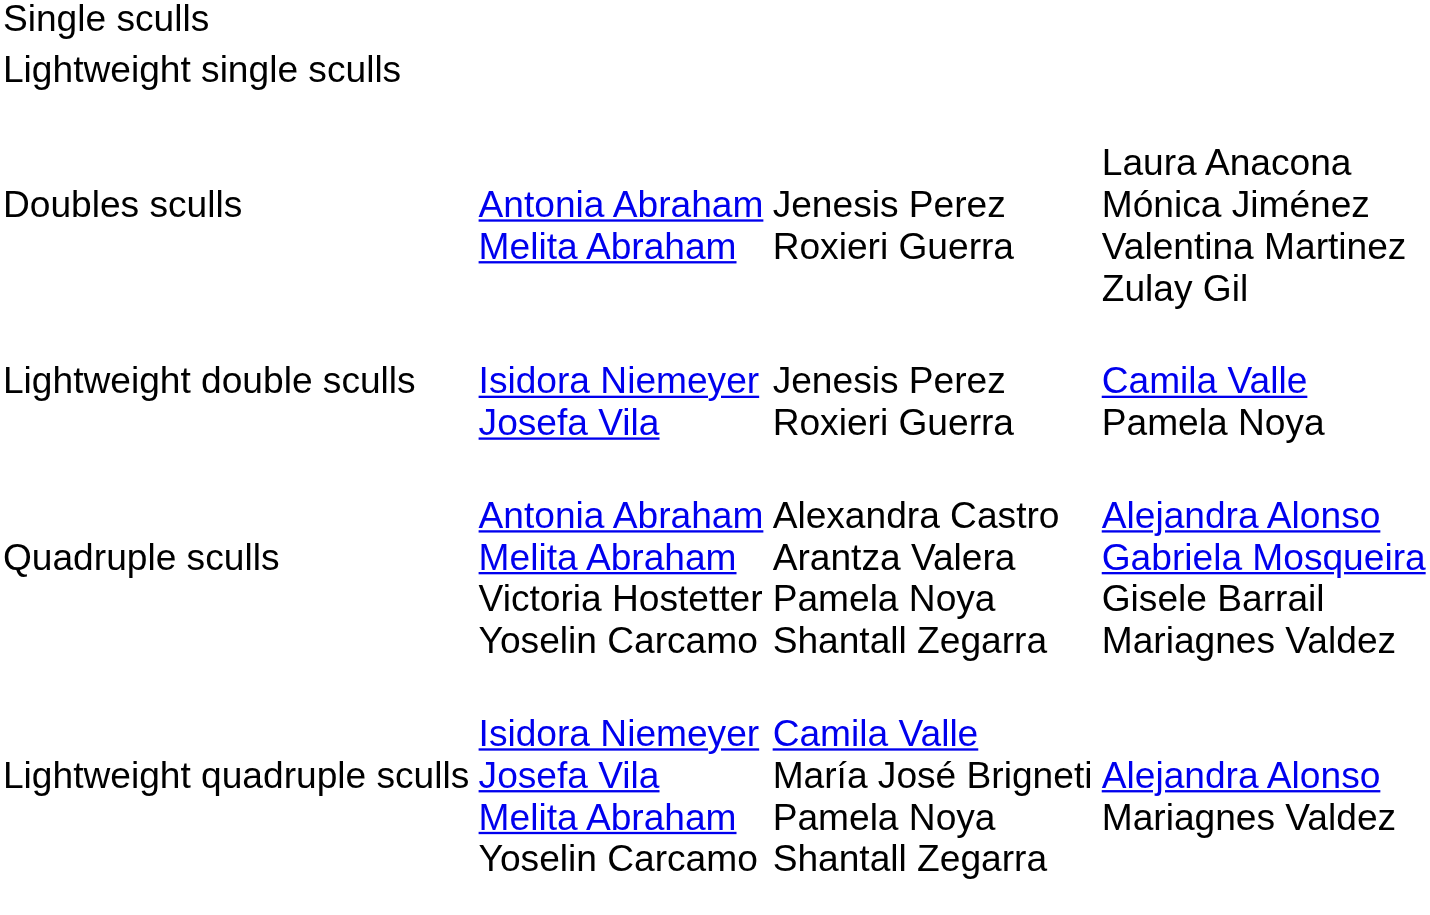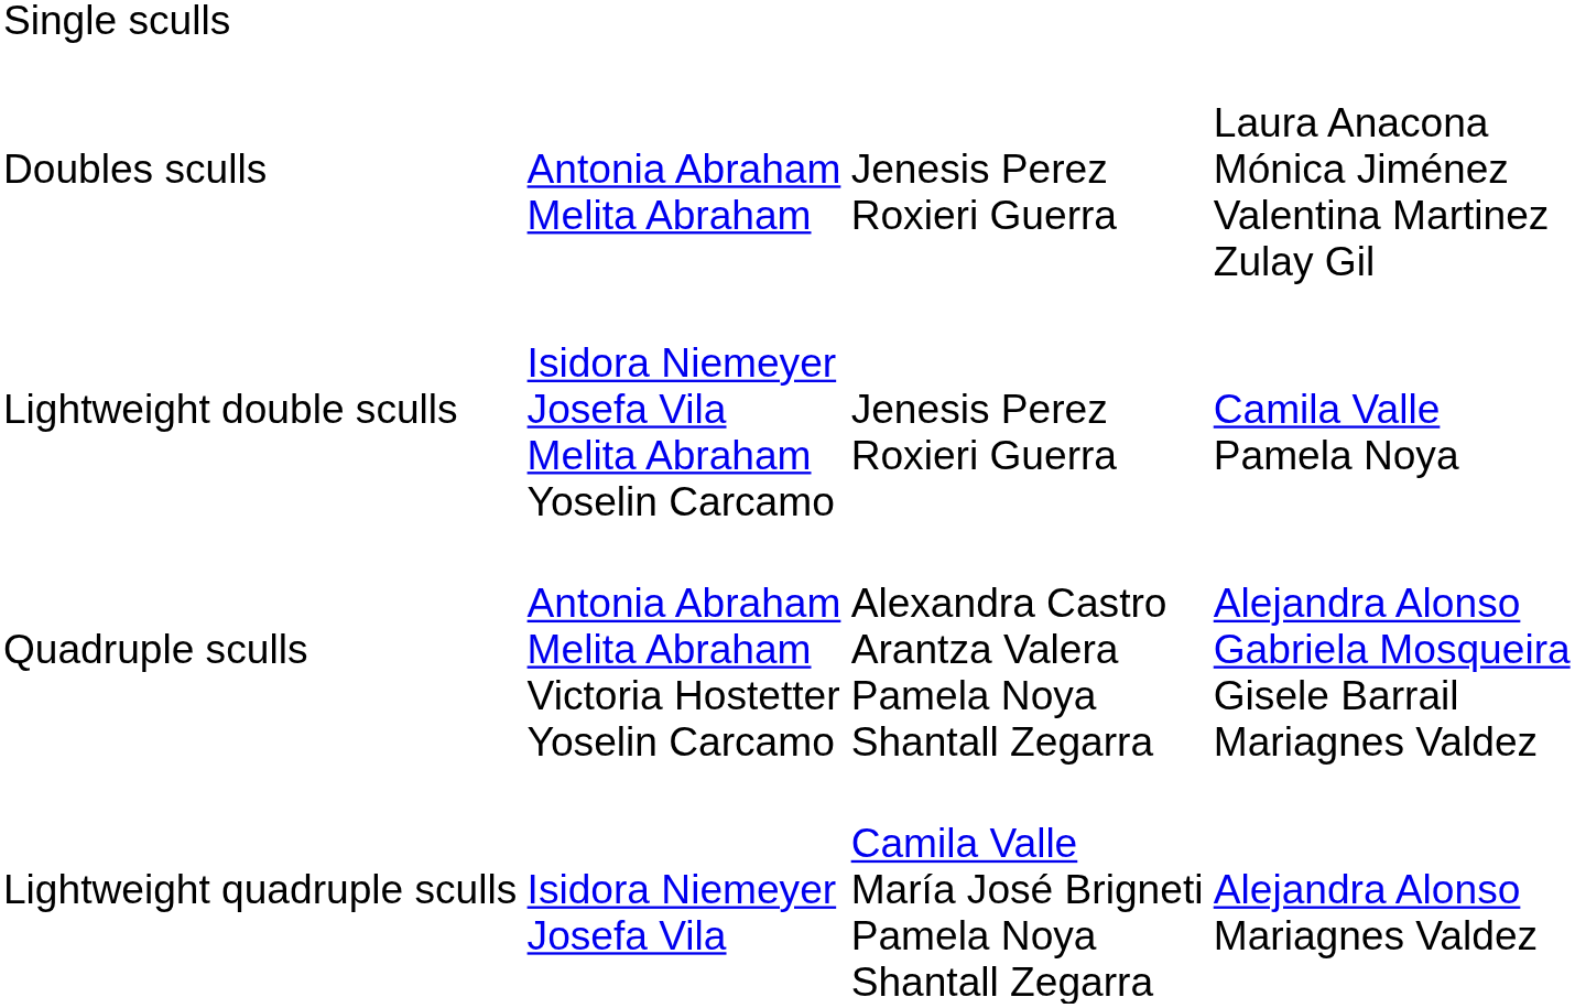- row: Lightweight single sculls
Lightweight double sculls | column 2: Isidora Niemeyer Josefa Vila -> Isidora Niemeyer Josefa Vila Melita Abraham Yoselin Carcamo
Lightweight quadruple sculls | column 2: Isidora Niemeyer Josefa Vila Melita Abraham Yoselin Carcamo -> Isidora Niemeyer Josefa Vila
